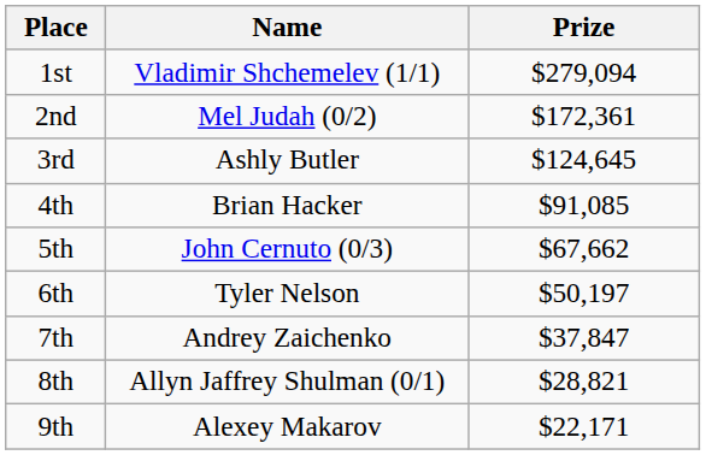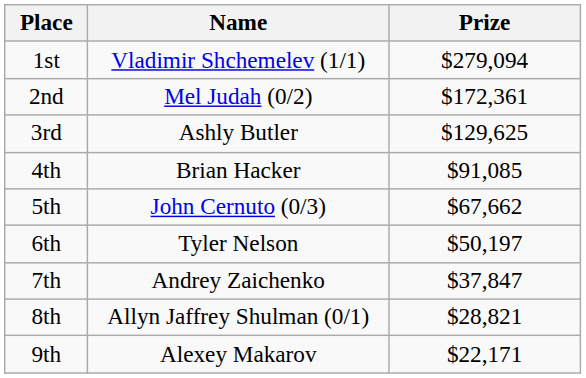3rd | Prize: $124,645 -> $129,625
